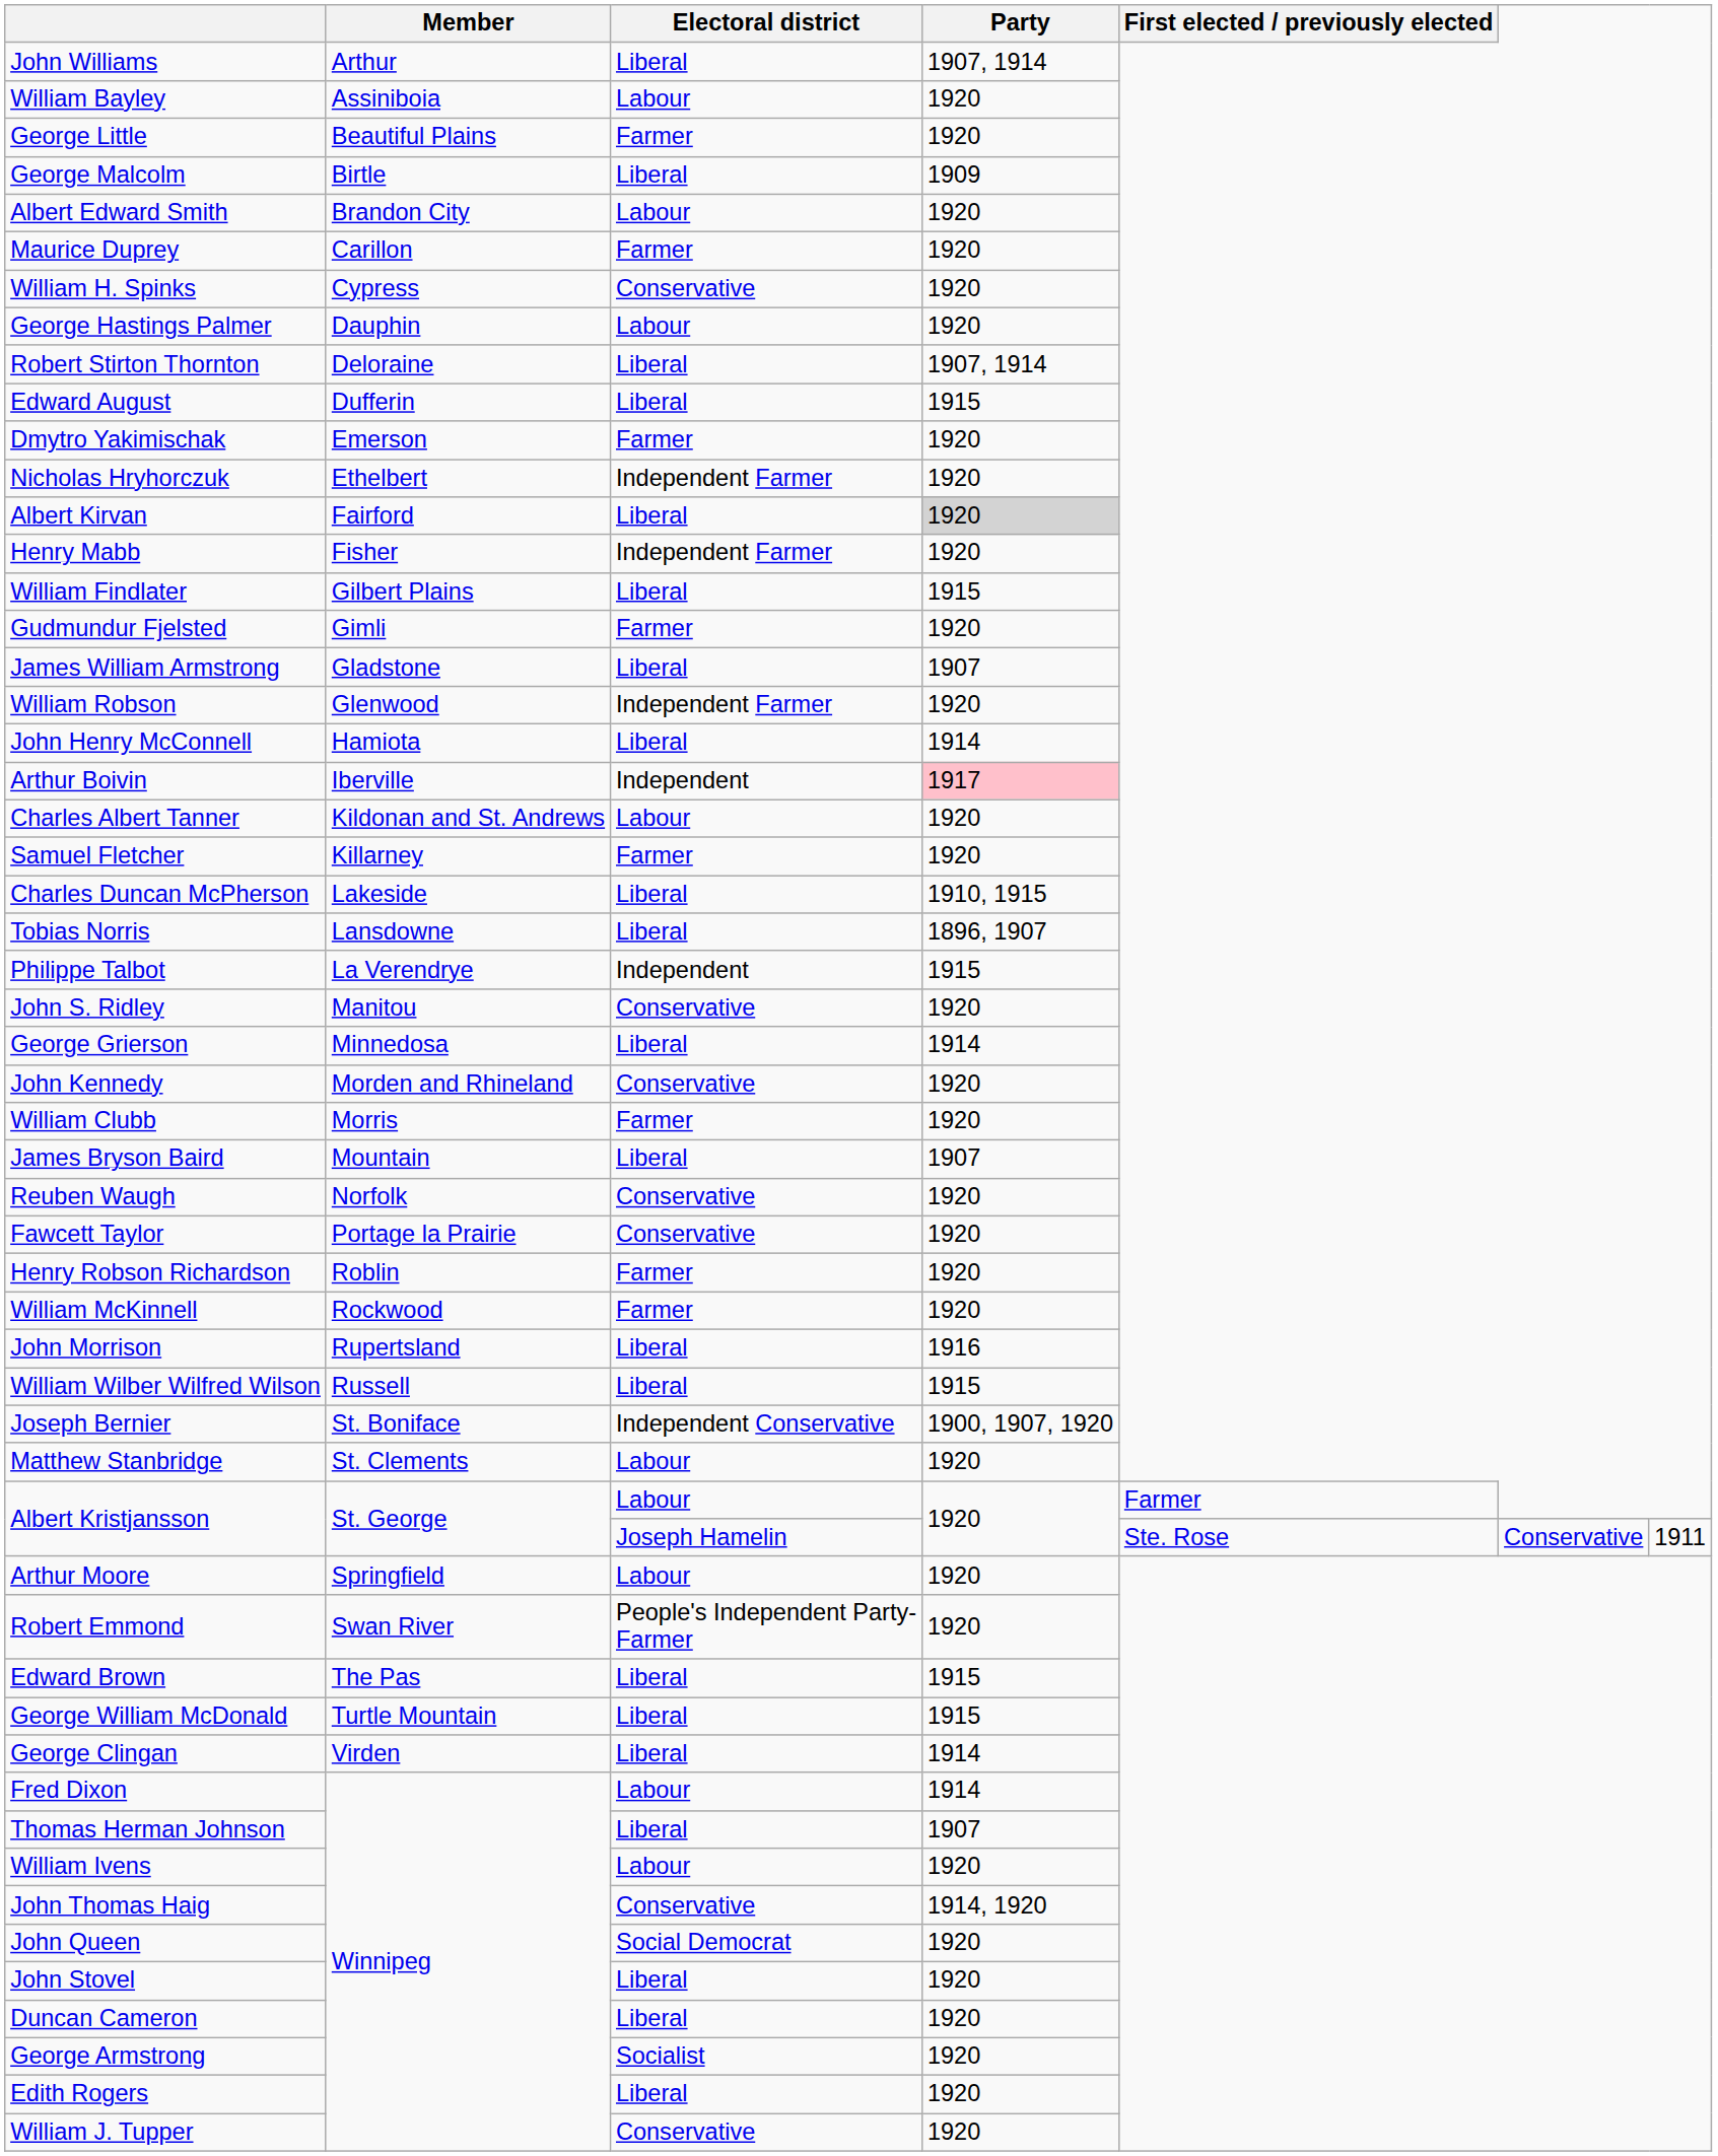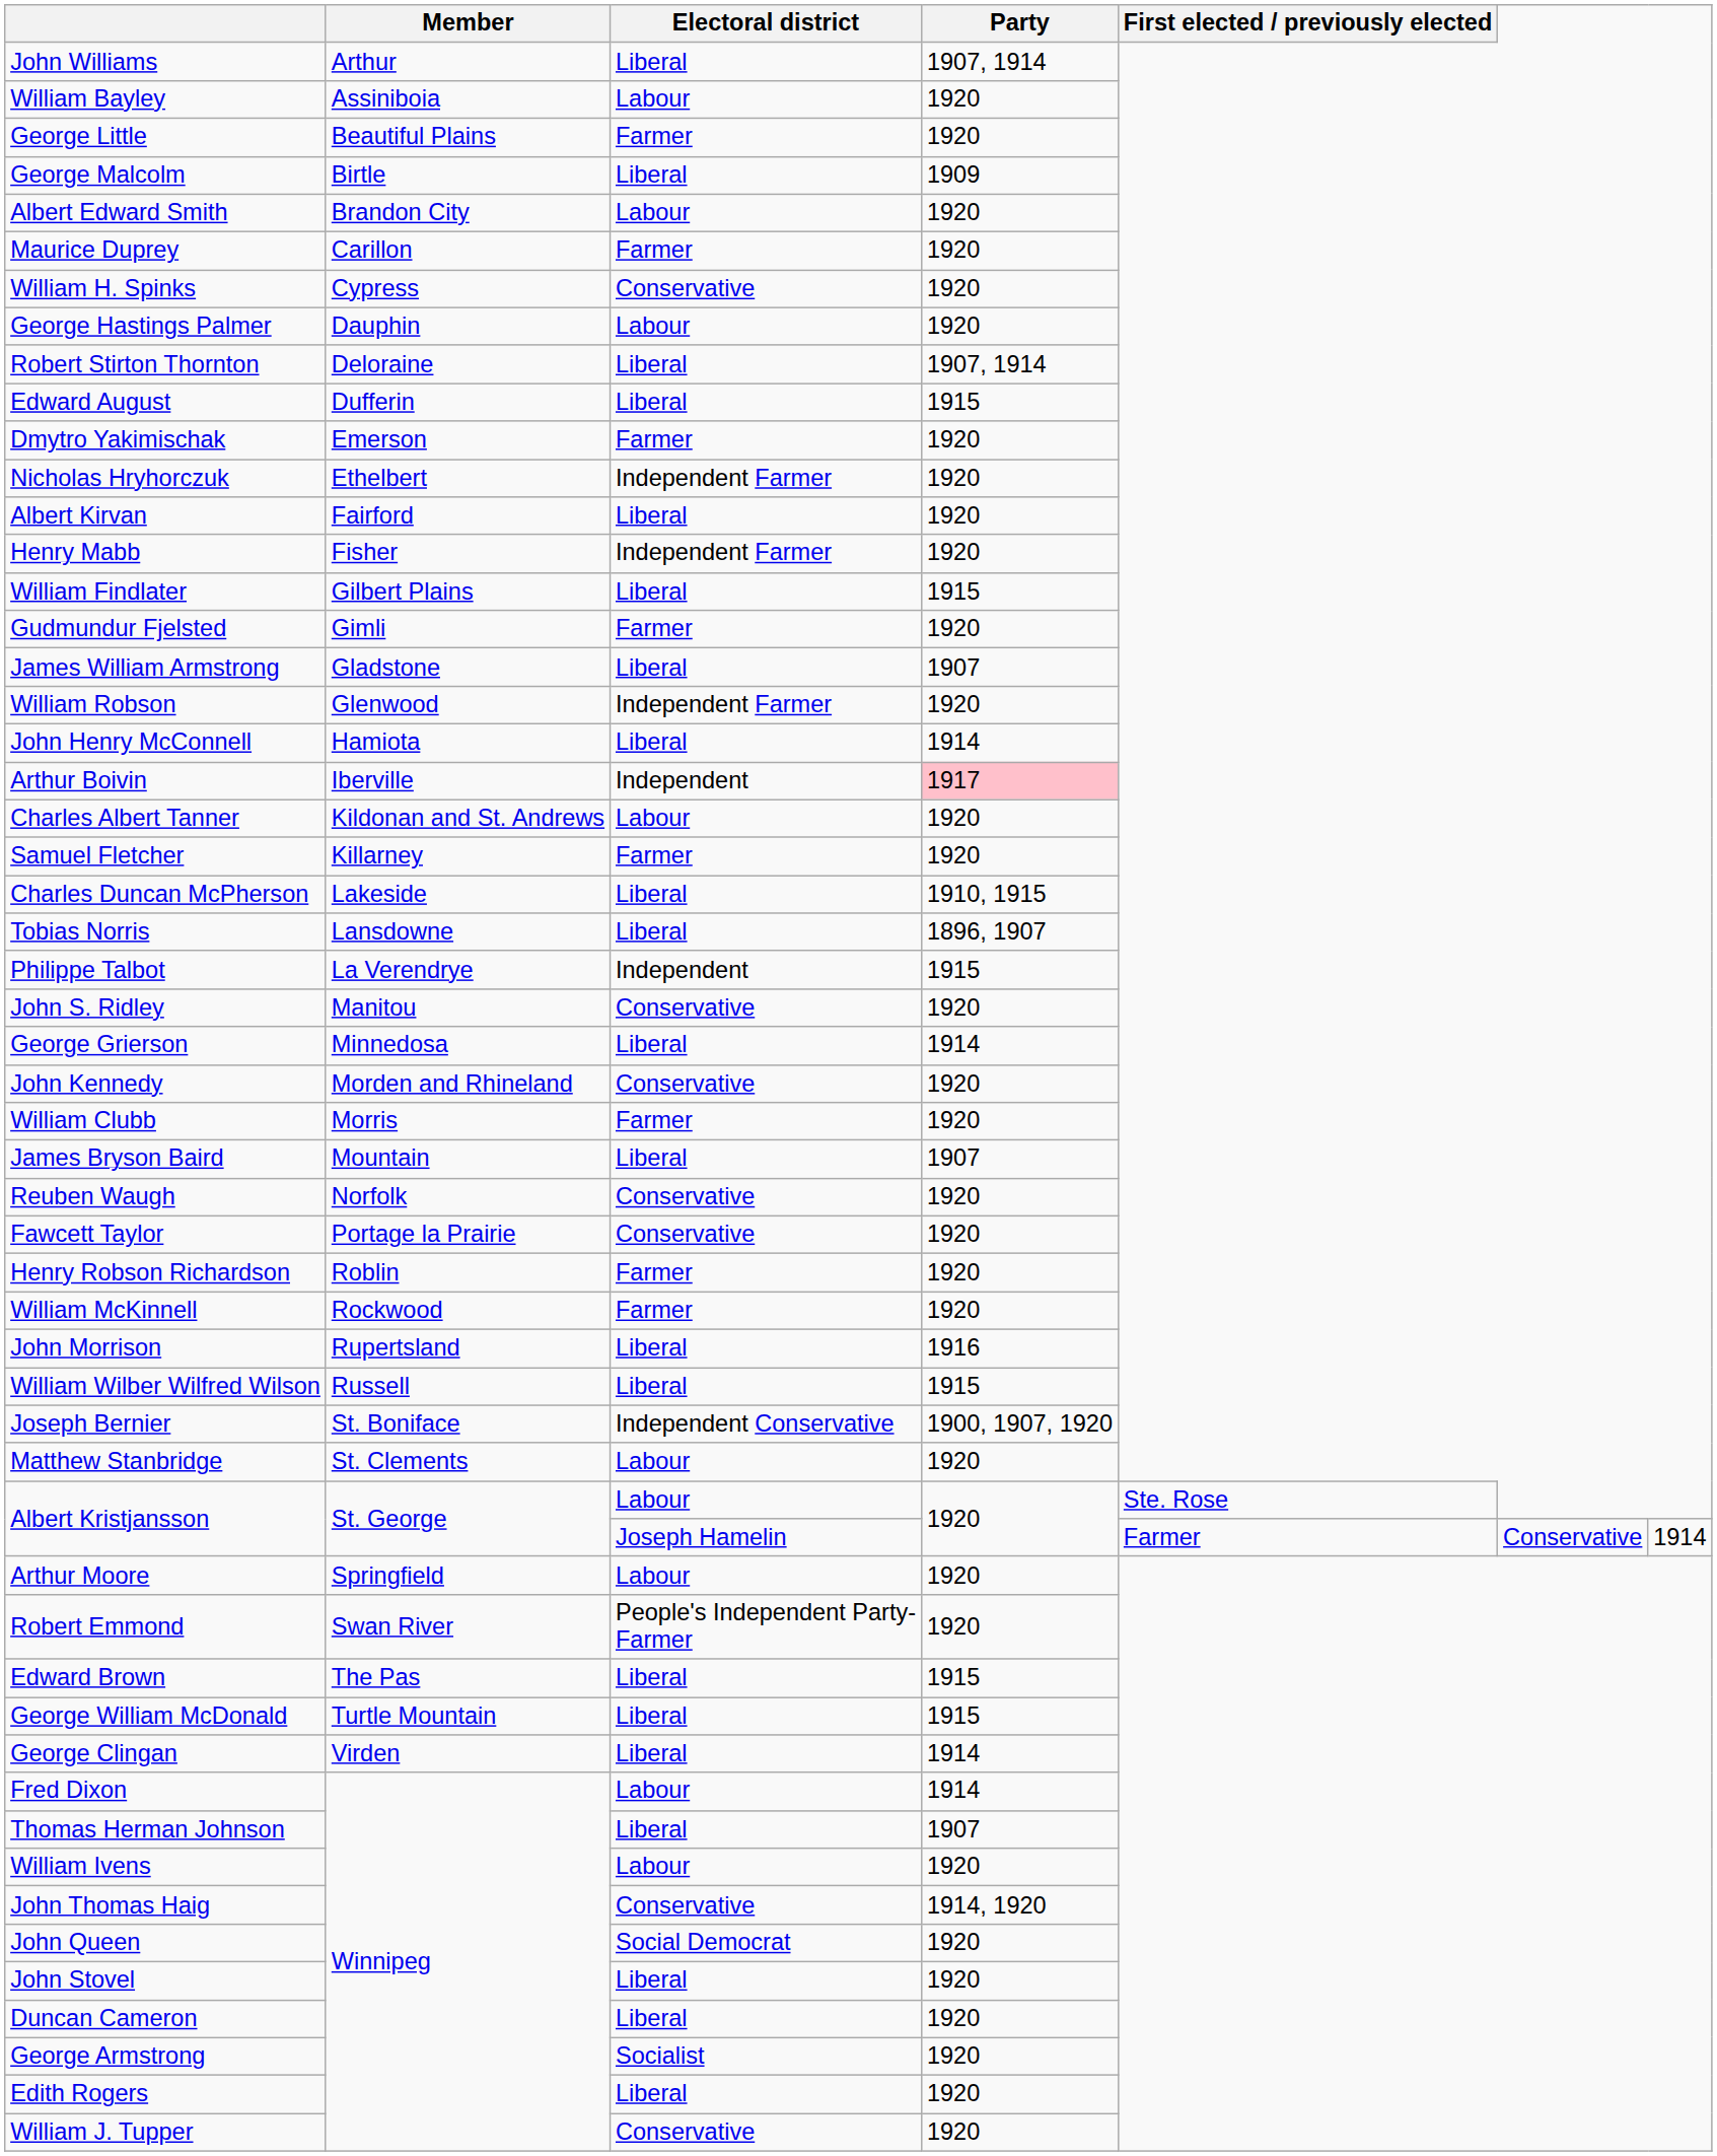Albert Kirvan | Party: lightgrey background -> no background
Albert Kristjansson / Labour | First elected / previously elected: Farmer -> Ste. Rose
Albert Kristjansson / Joseph Hamelin | First elected / previously elected: Ste. Rose -> Farmer
Albert Kristjansson / Joseph Hamelin | column 7: 1911 -> 1914
